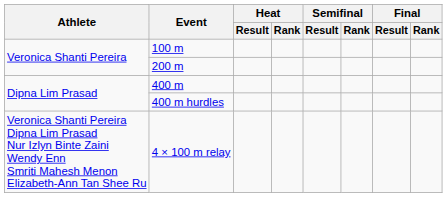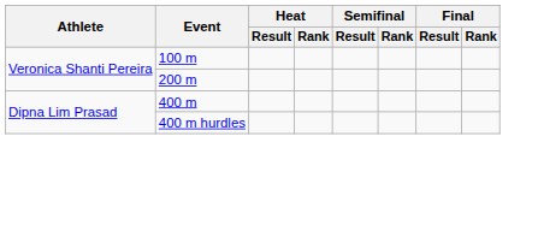- row: Veronica Shanti Pereira Dipna Lim Prasad Nur Izlyn Binte Zaini Wendy Enn Smriti Mahesh Menon Elizabeth-Ann Tan Shee Ru | 4 × 100 m relay
